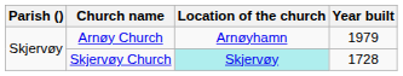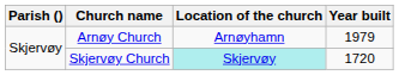Skjervøy Church | Year built: 1728 -> 1720
